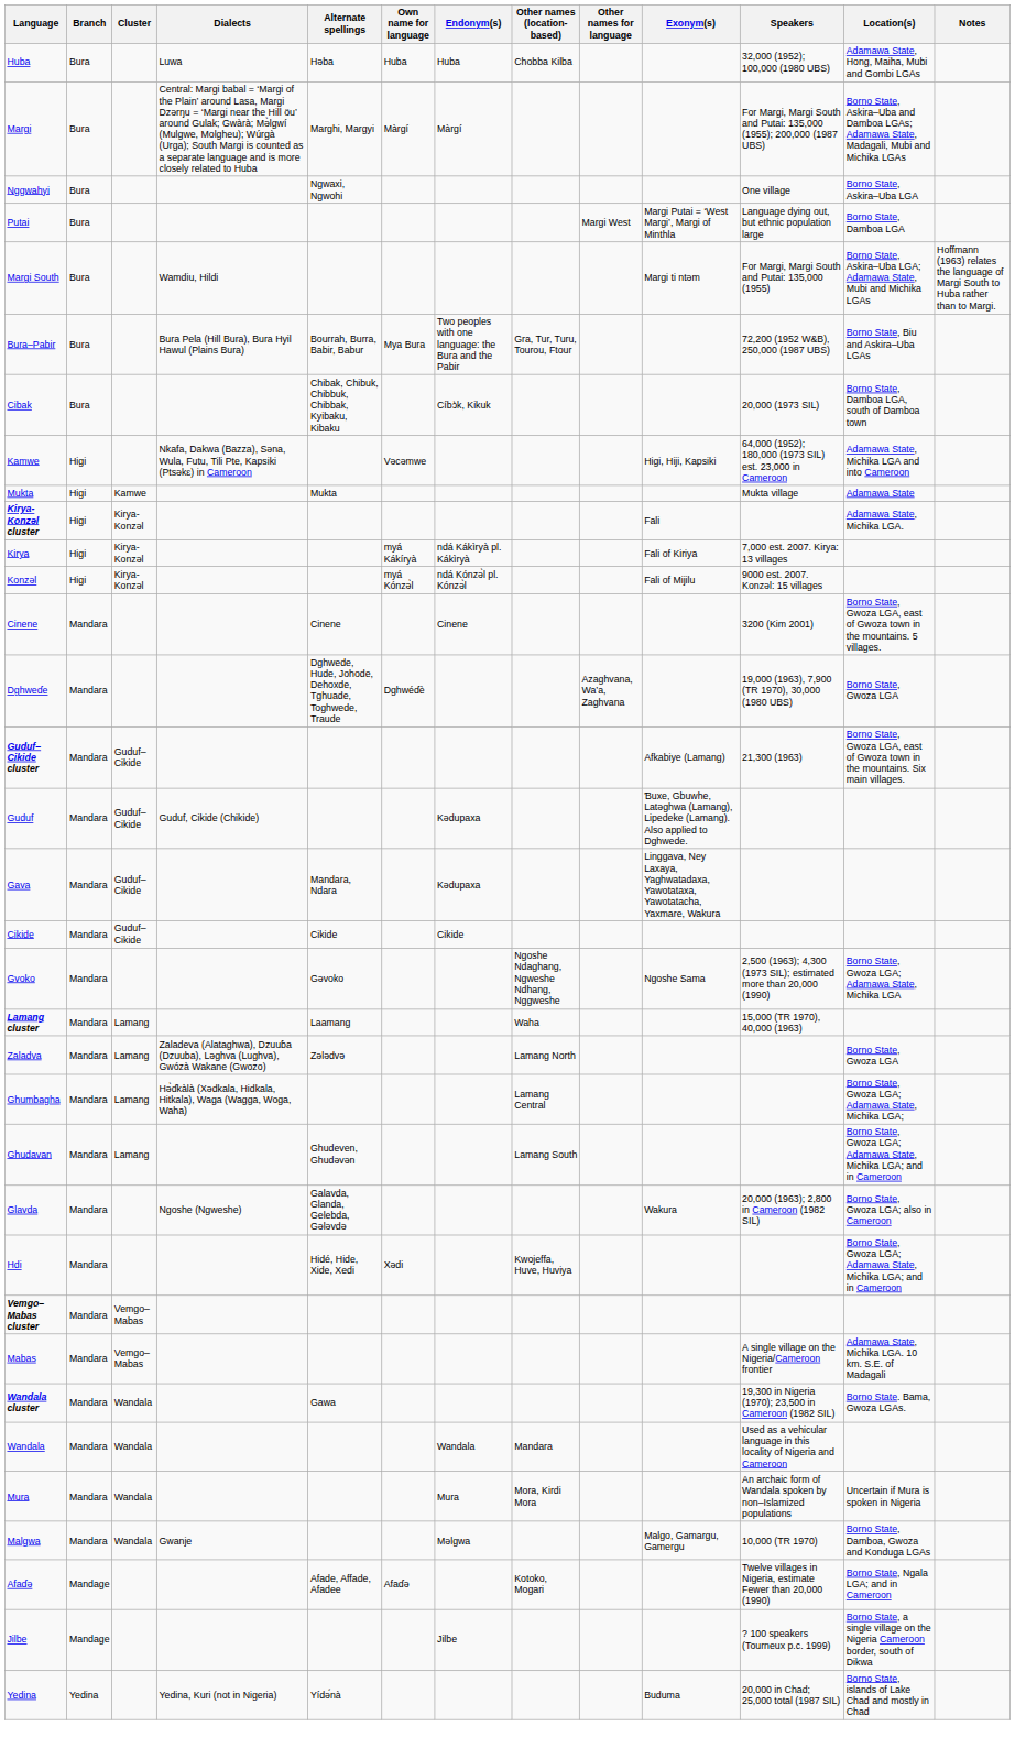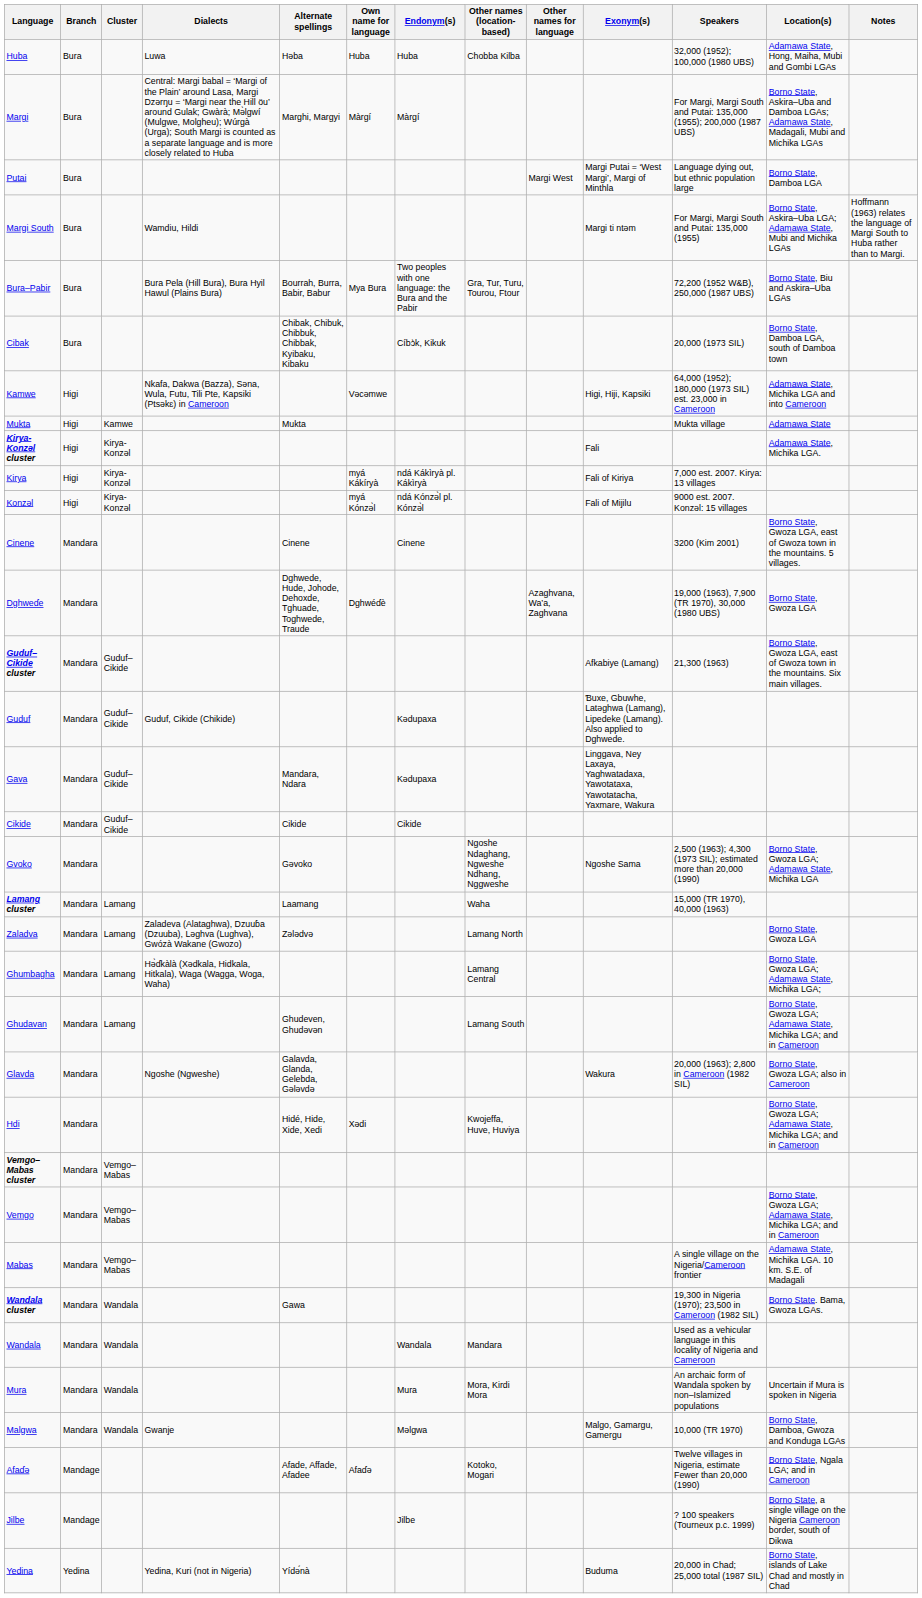- row: Nggwahyi | Bura | Ngwaxi, Ngwohi | One village | Borno State, Askira–Uba LGA
+ row: Vemgo | Mandara | Vemgo–Mabas | Borno State, Gwoza LGA; Adamawa State, Michika LGA; and in Cameroon
